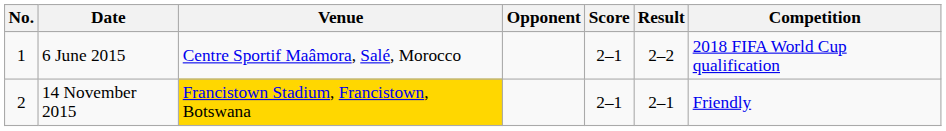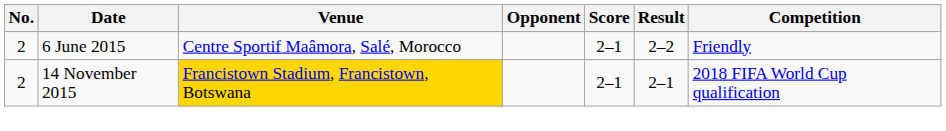6 June 2015 | No.: 1 -> 2
6 June 2015 | Competition: 2018 FIFA World Cup qualification -> Friendly
14 November 2015 | Competition: Friendly -> 2018 FIFA World Cup qualification
